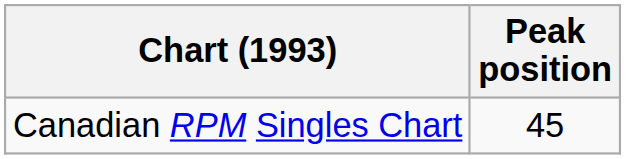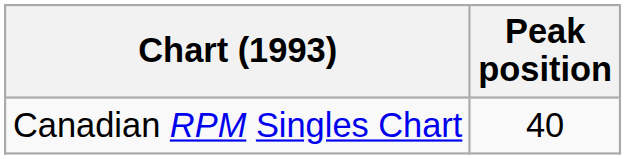Canadian RPM Singles Chart | Peak position: 45 -> 40
